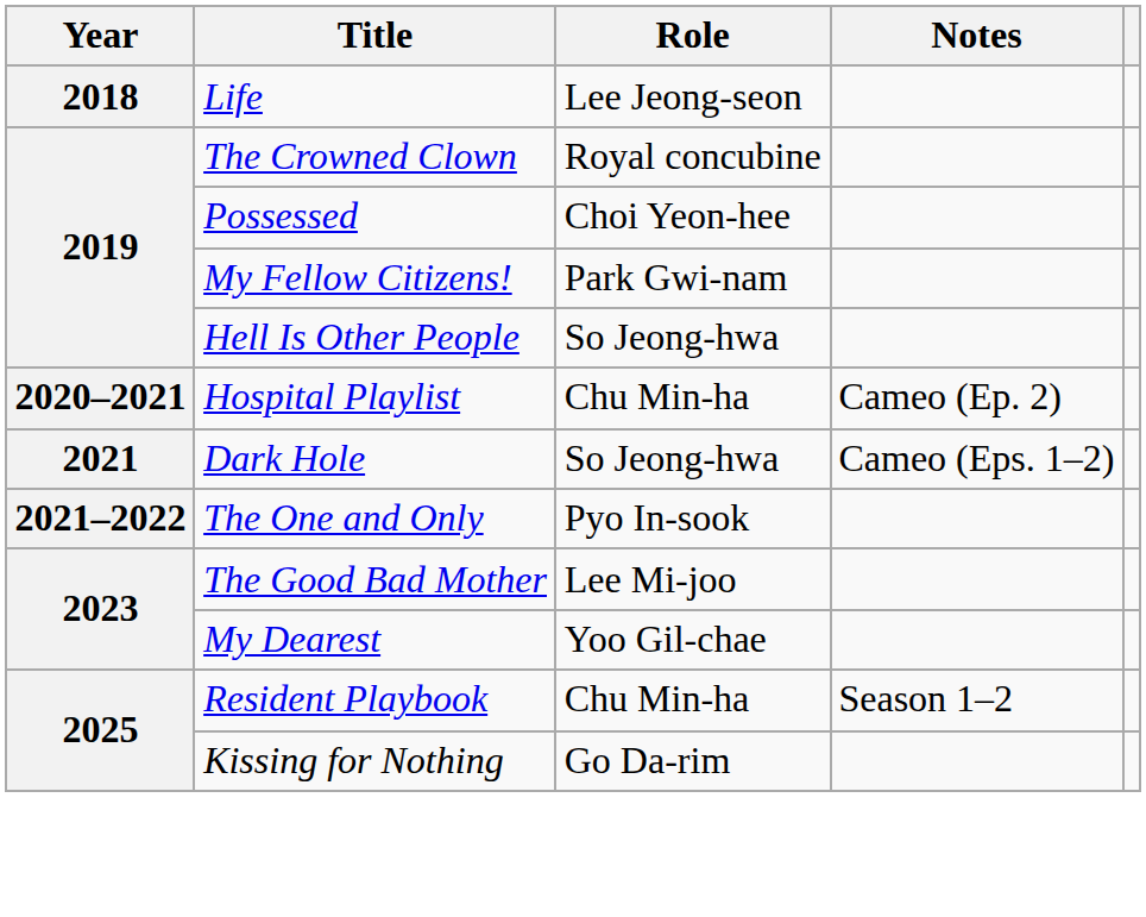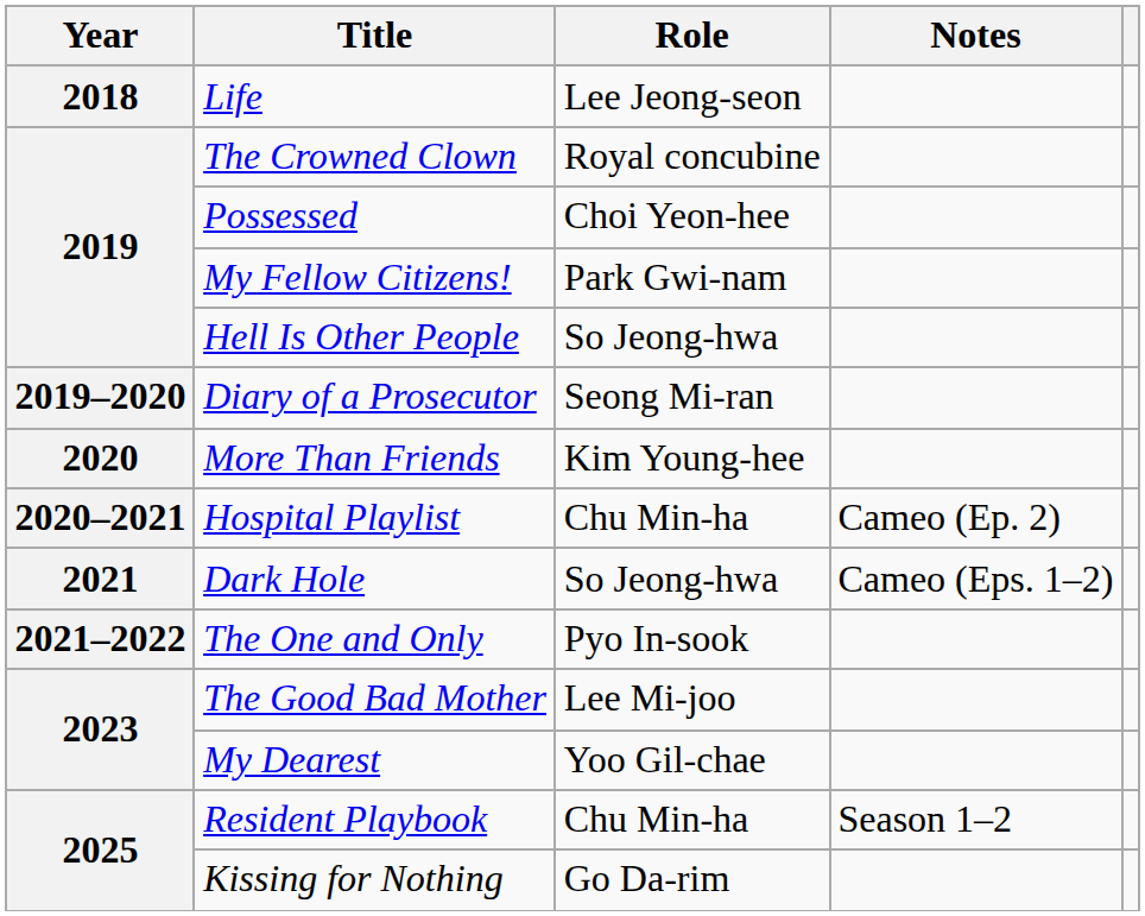+ row: 2019–2020 | Diary of a Prosecutor | Seong Mi-ran
+ row: 2020 | More Than Friends | Kim Young-hee
